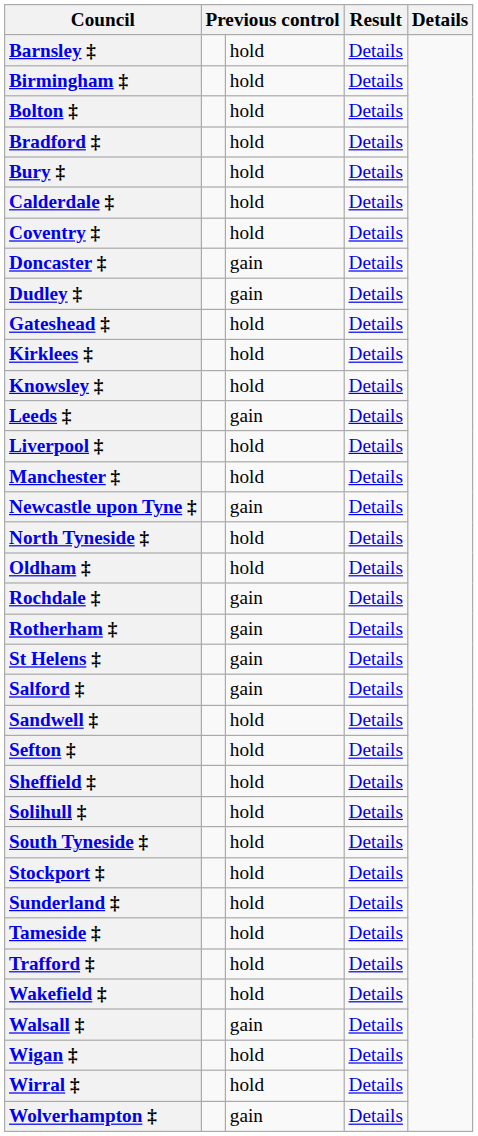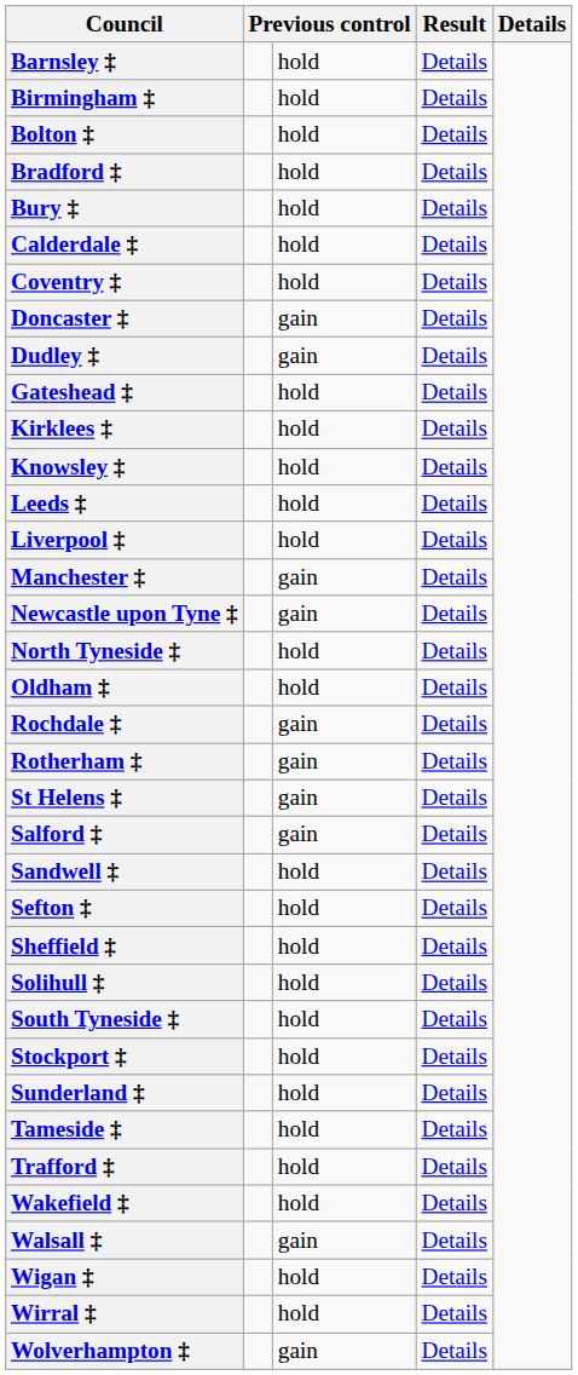Leeds ‡ | column 3: gain -> hold
Manchester ‡ | column 3: hold -> gain
